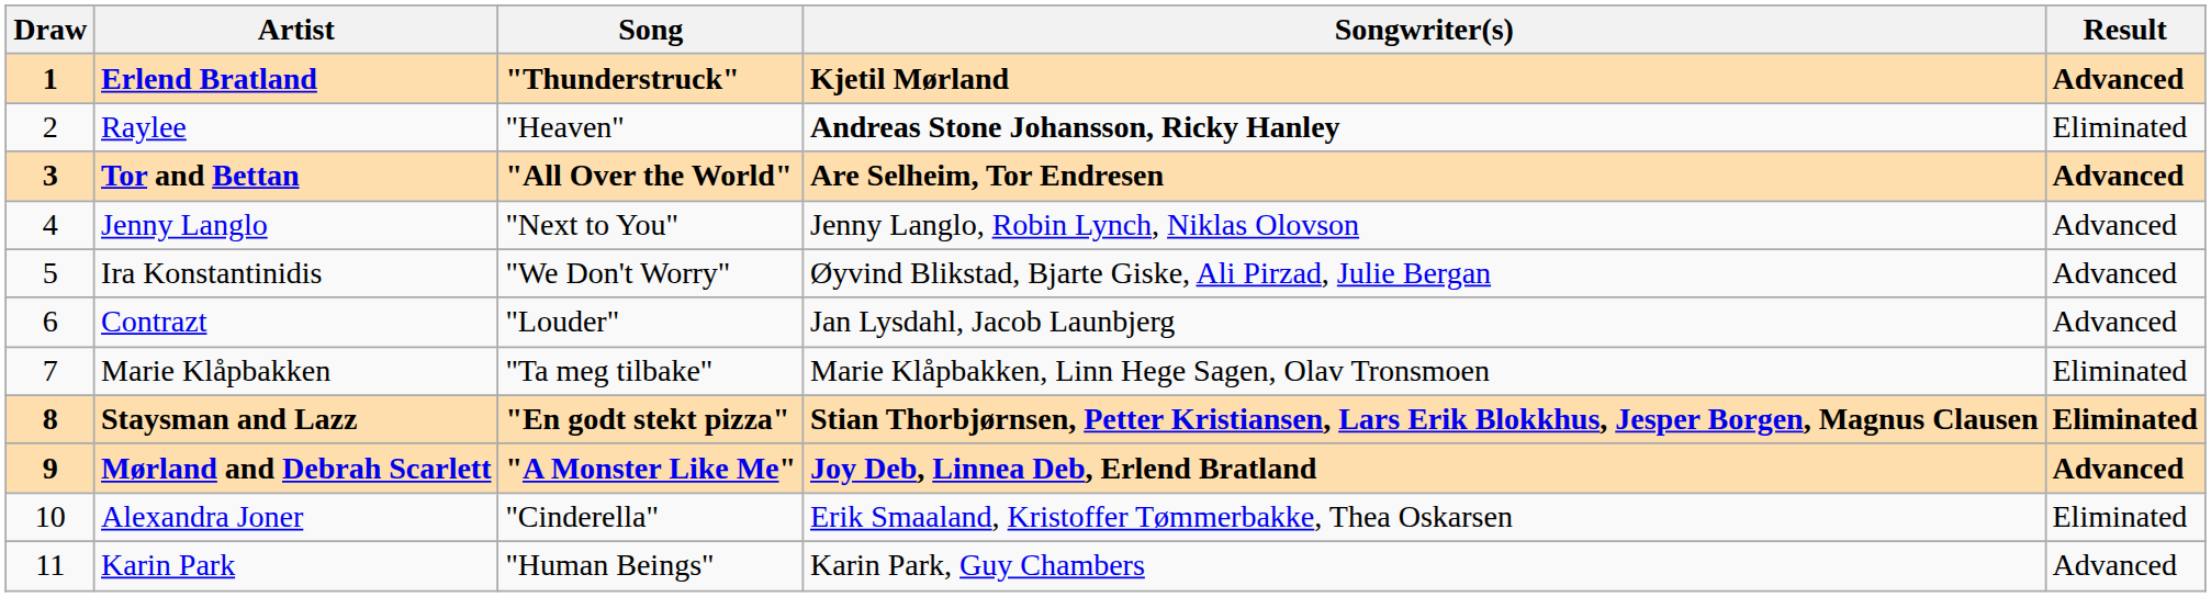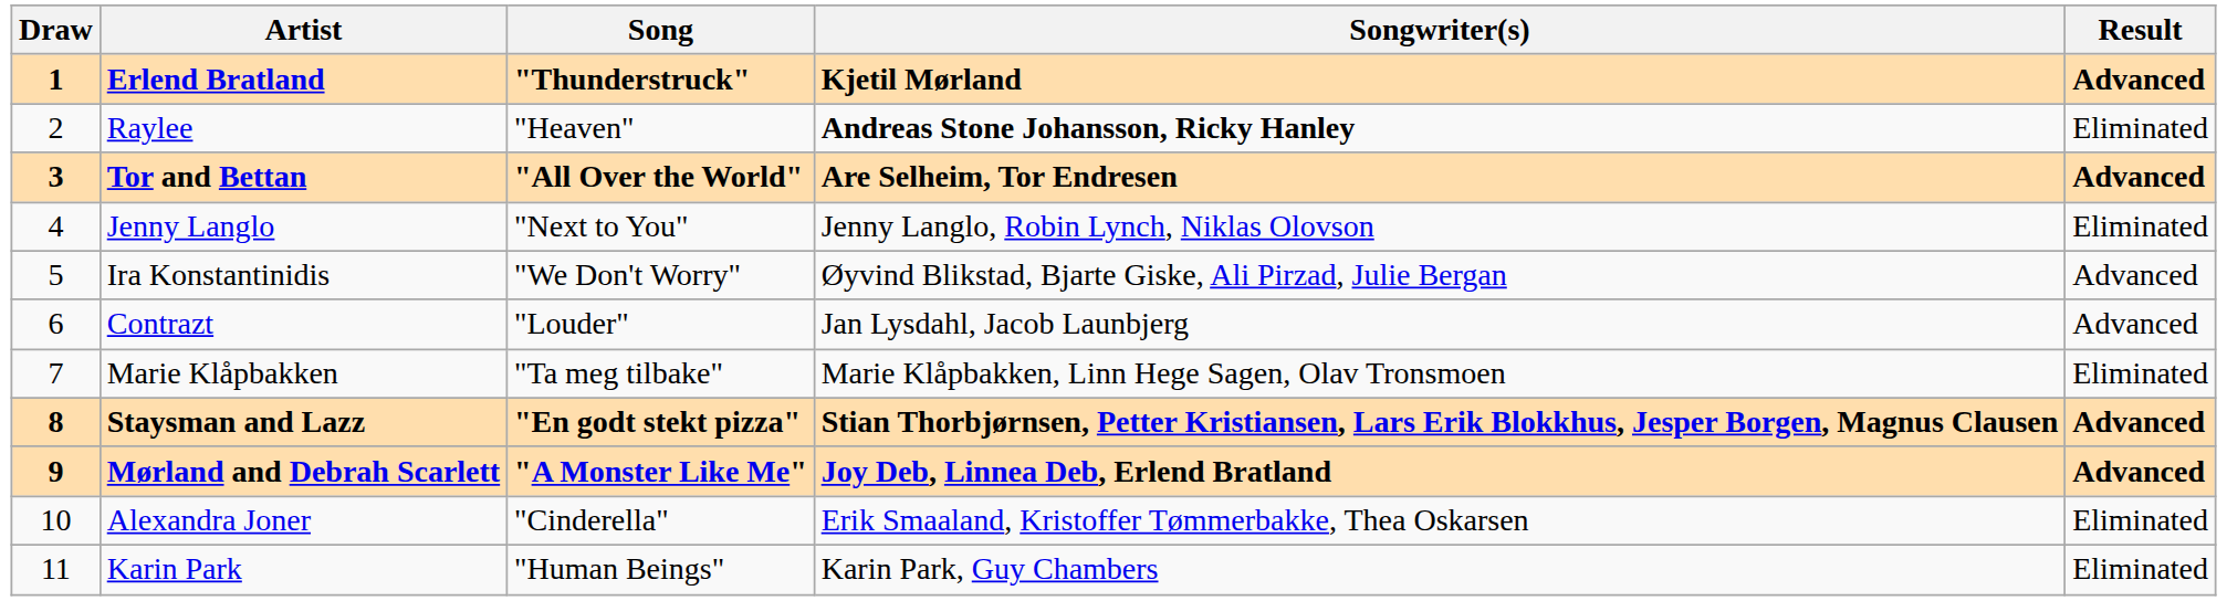Jenny Langlo | Result: Advanced -> Eliminated
Staysman and Lazz | Result: Eliminated -> Advanced
Karin Park | Result: Advanced -> Eliminated
